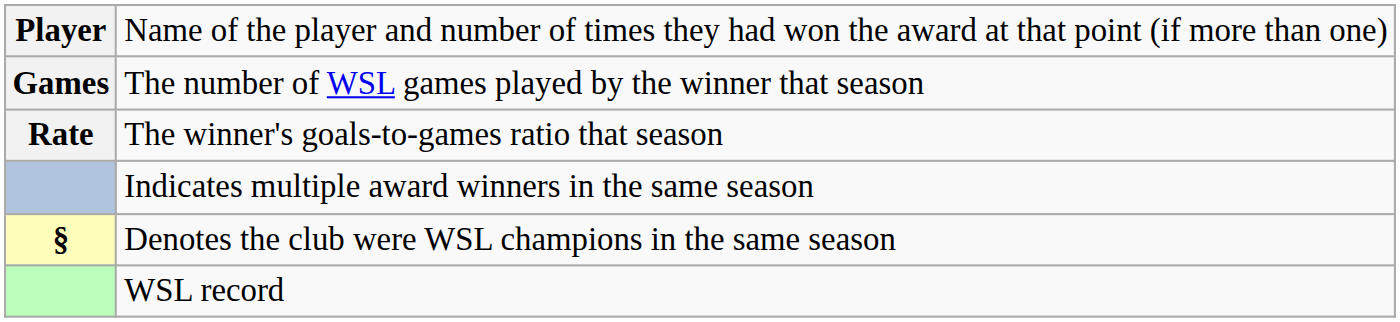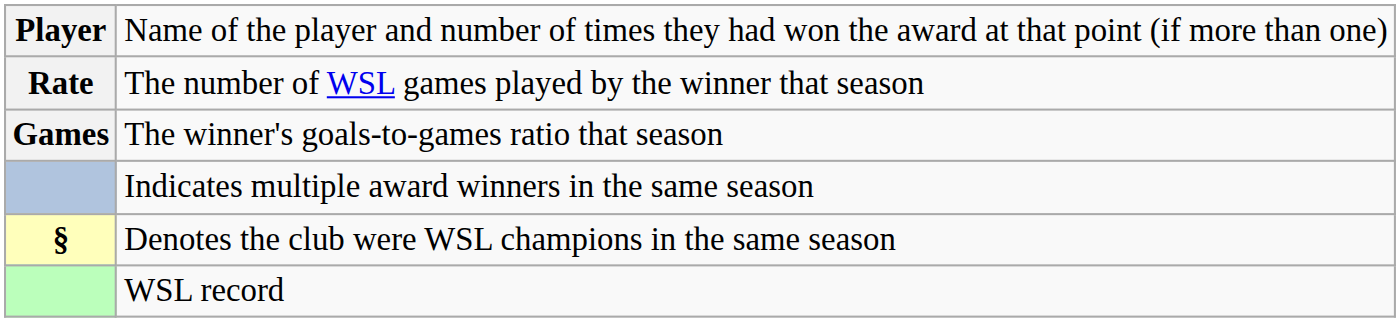The number of WSL games played by the winner that season | column 1: Games -> Rate
The winner's goals-to-games ratio that season | column 1: Rate -> Games
